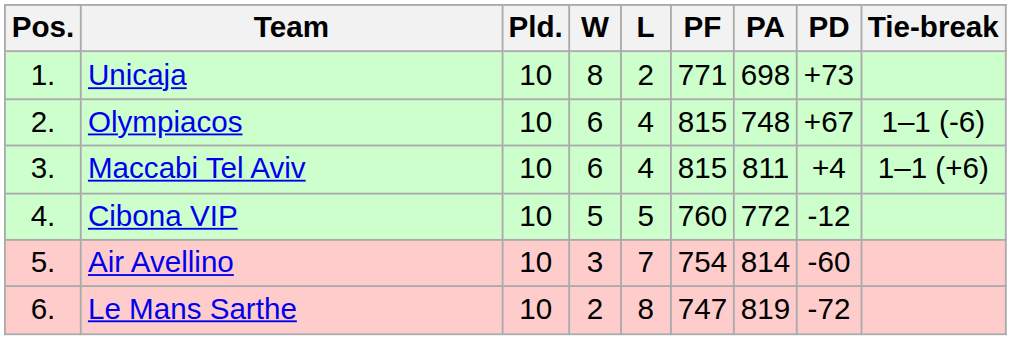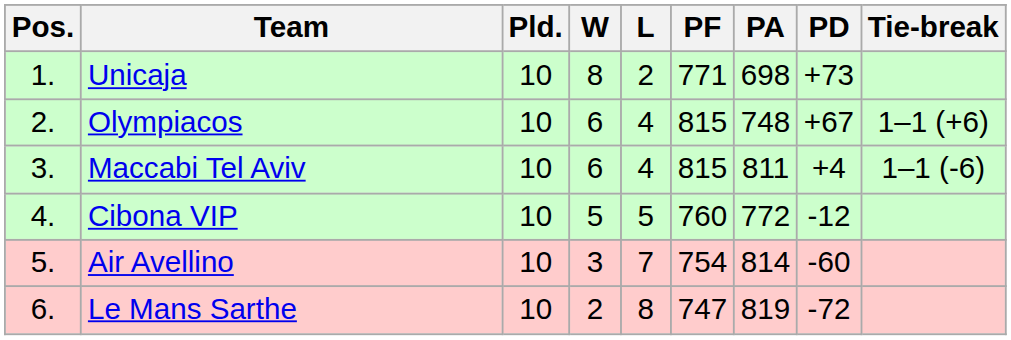Olympiacos | Tie-break: 1–1 (-6) -> 1–1 (+6)
Maccabi Tel Aviv | Tie-break: 1–1 (+6) -> 1–1 (-6)
